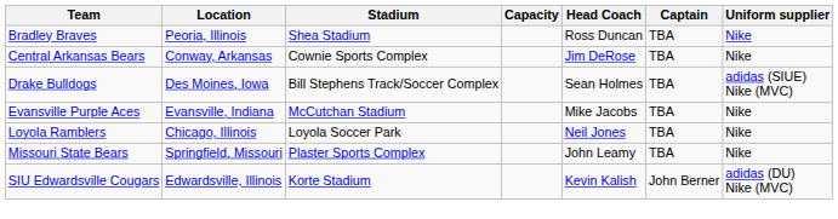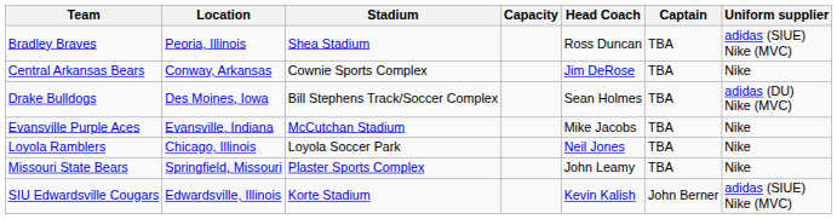Bradley Braves | Uniform supplier: Nike -> adidas (SIUE) Nike (MVC)
Drake Bulldogs | Uniform supplier: adidas (SIUE) Nike (MVC) -> adidas (DU) Nike (MVC)
SIU Edwardsville Cougars | Uniform supplier: adidas (DU) Nike (MVC) -> adidas (SIUE) Nike (MVC)
